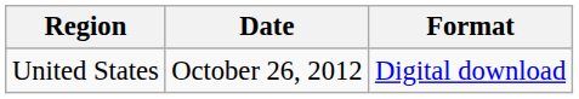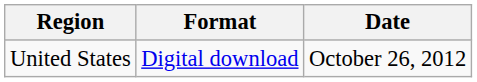columns swapped: Date <-> Format
